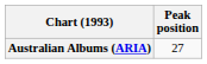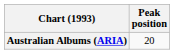Australian Albums (ARIA) | Peak position: 27 -> 20
